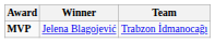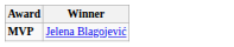- column: Team | Trabzon İdmanocağı
